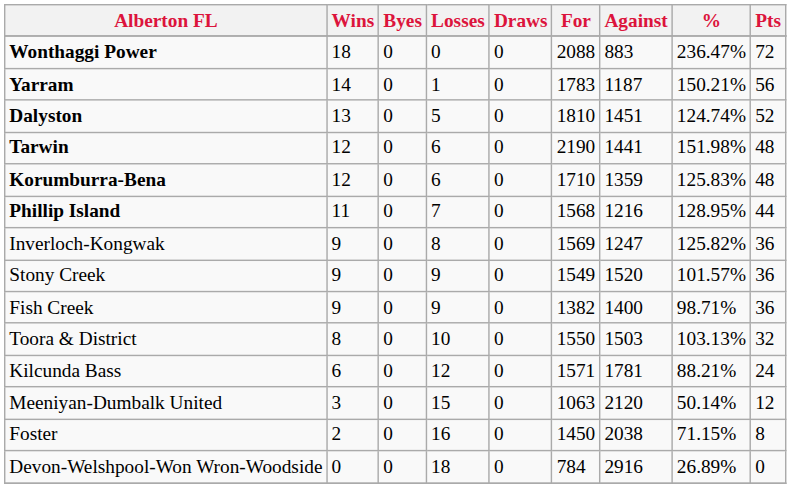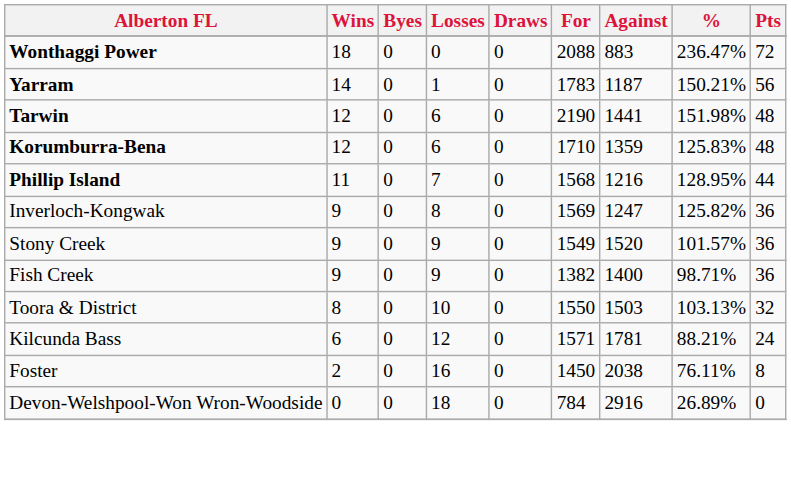- row: Dalyston | 13 | 0 | 5 | 0 | 1810 | 1451 | 124.74% | 52
- row: Meeniyan-Dumbalk United | 3 | 0 | 15 | 0 | 1063 | 2120 | 50.14% | 12
Foster | %: 71.15% -> 76.11%
